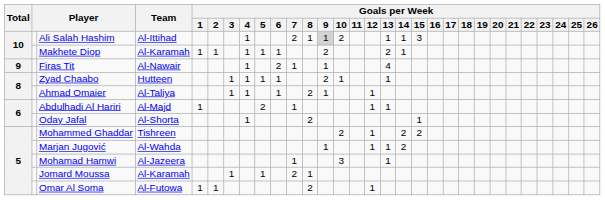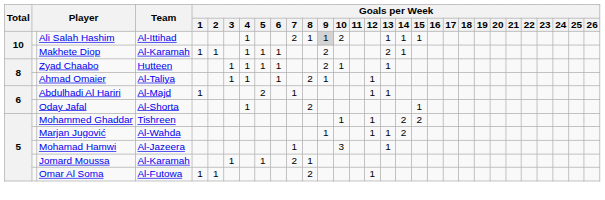Ali Salah Hashim | Goals per Week / 15: 3 -> 1
- row: 9 | Firas Tit | Al-Nawair | 1 | 2 | 1 | 1 | 4
Mohammed Ghaddar | Goals per Week / 10: 2 -> 1
